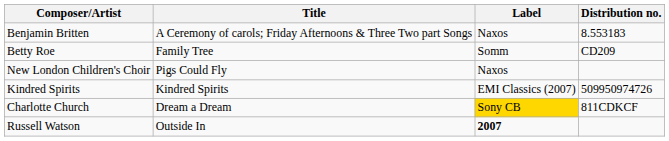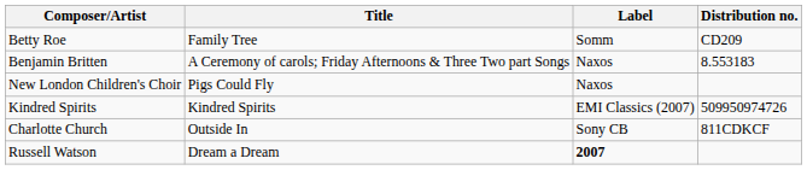rows swapped: Benjamin Britten <-> Betty Roe
Charlotte Church | Title: Dream a Dream -> Outside In
Charlotte Church | Label: gold background -> no background
Russell Watson | Title: Outside In -> Dream a Dream
